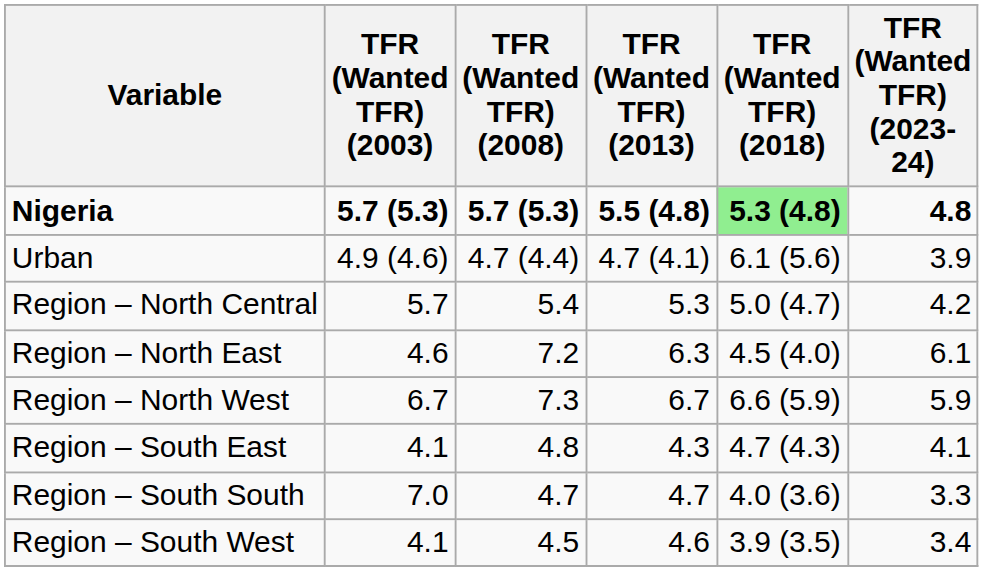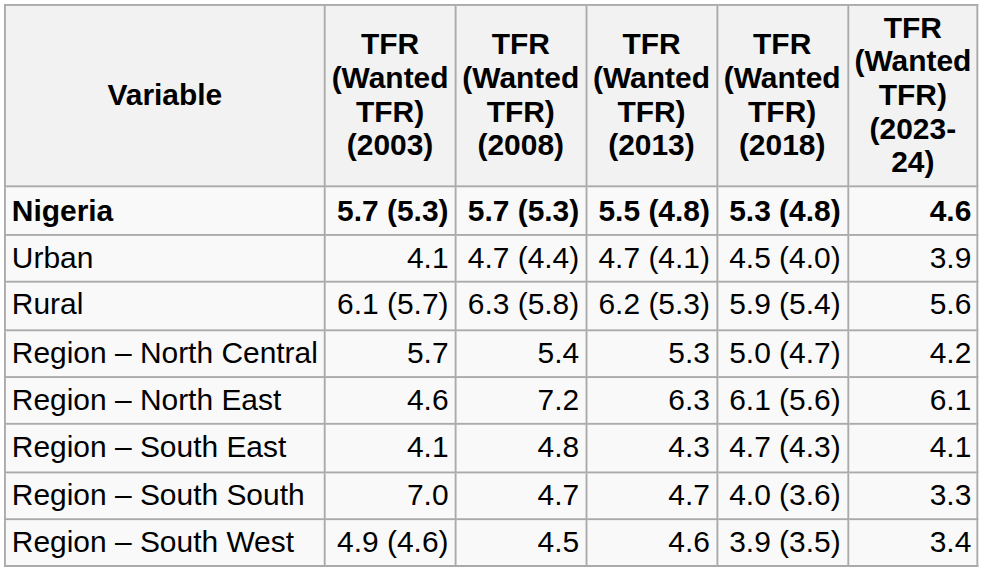Nigeria | TFR (Wanted TFR) (2018): lightgreen background -> no background
Nigeria | TFR (Wanted TFR) (2023-24): 4.8 -> 4.6
Urban | TFR (Wanted TFR) (2003): 4.9 (4.6) -> 4.1
Urban | TFR (Wanted TFR) (2018): 6.1 (5.6) -> 4.5 (4.0)
+ row: Rural | 6.1 (5.7) | 6.3 (5.8) | 6.2 (5.3) | 5.9 (5.4) | 5.6
Region – North East | TFR (Wanted TFR) (2018): 4.5 (4.0) -> 6.1 (5.6)
- row: Region – North West | 6.7 | 7.3 | 6.7 | 6.6 (5.9) | 5.9
Region – South West | TFR (Wanted TFR) (2003): 4.1 -> 4.9 (4.6)
